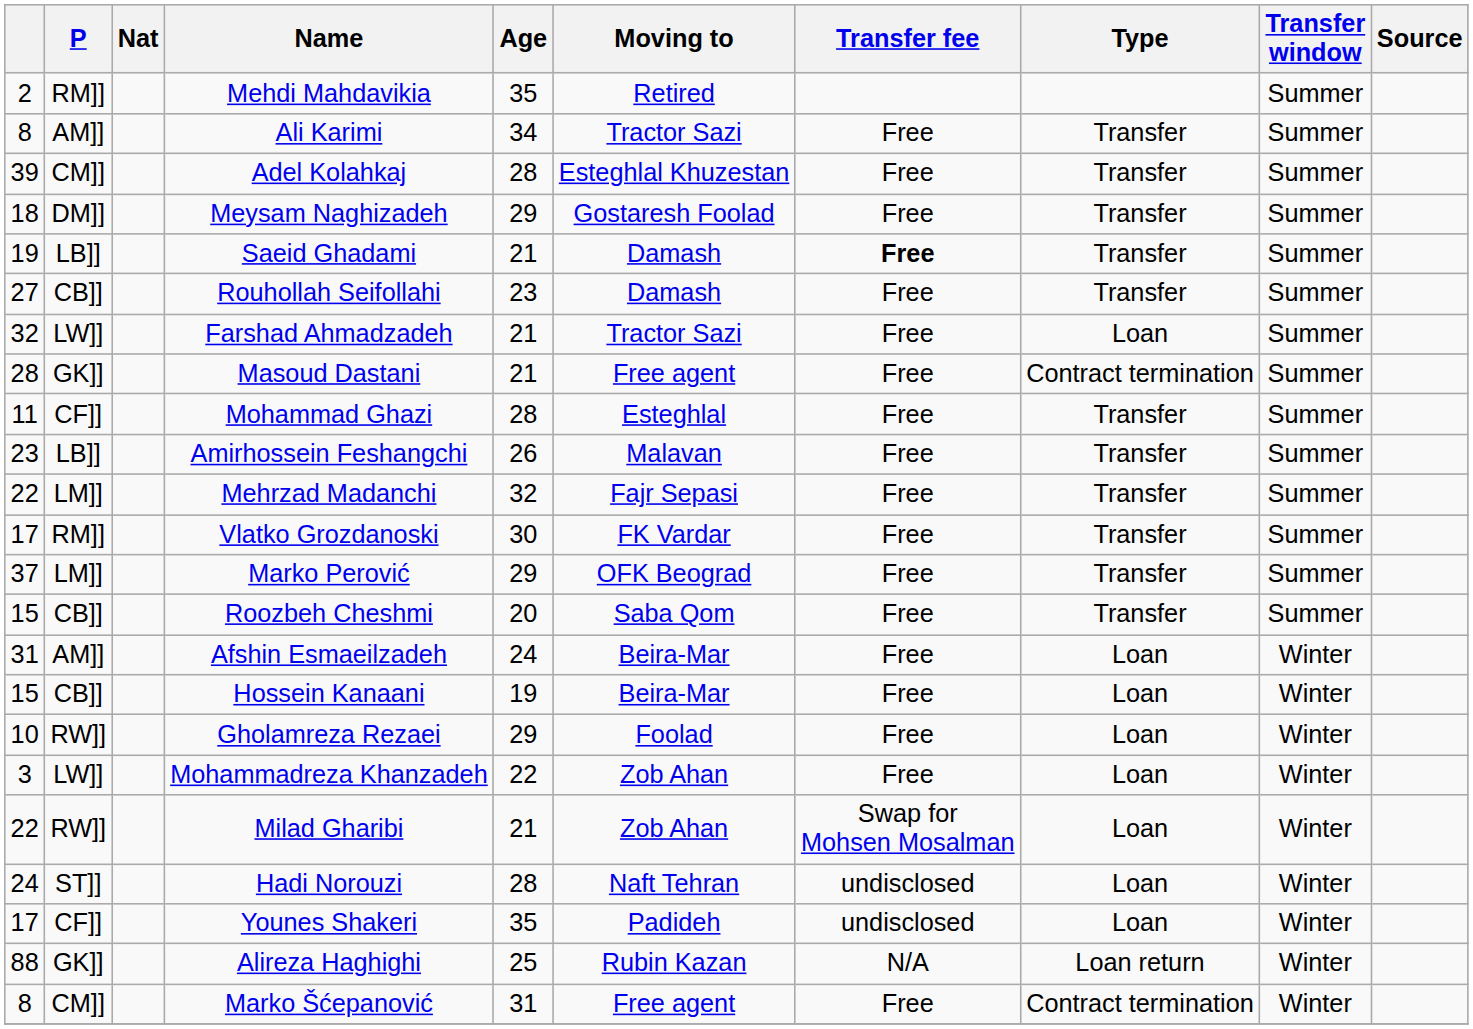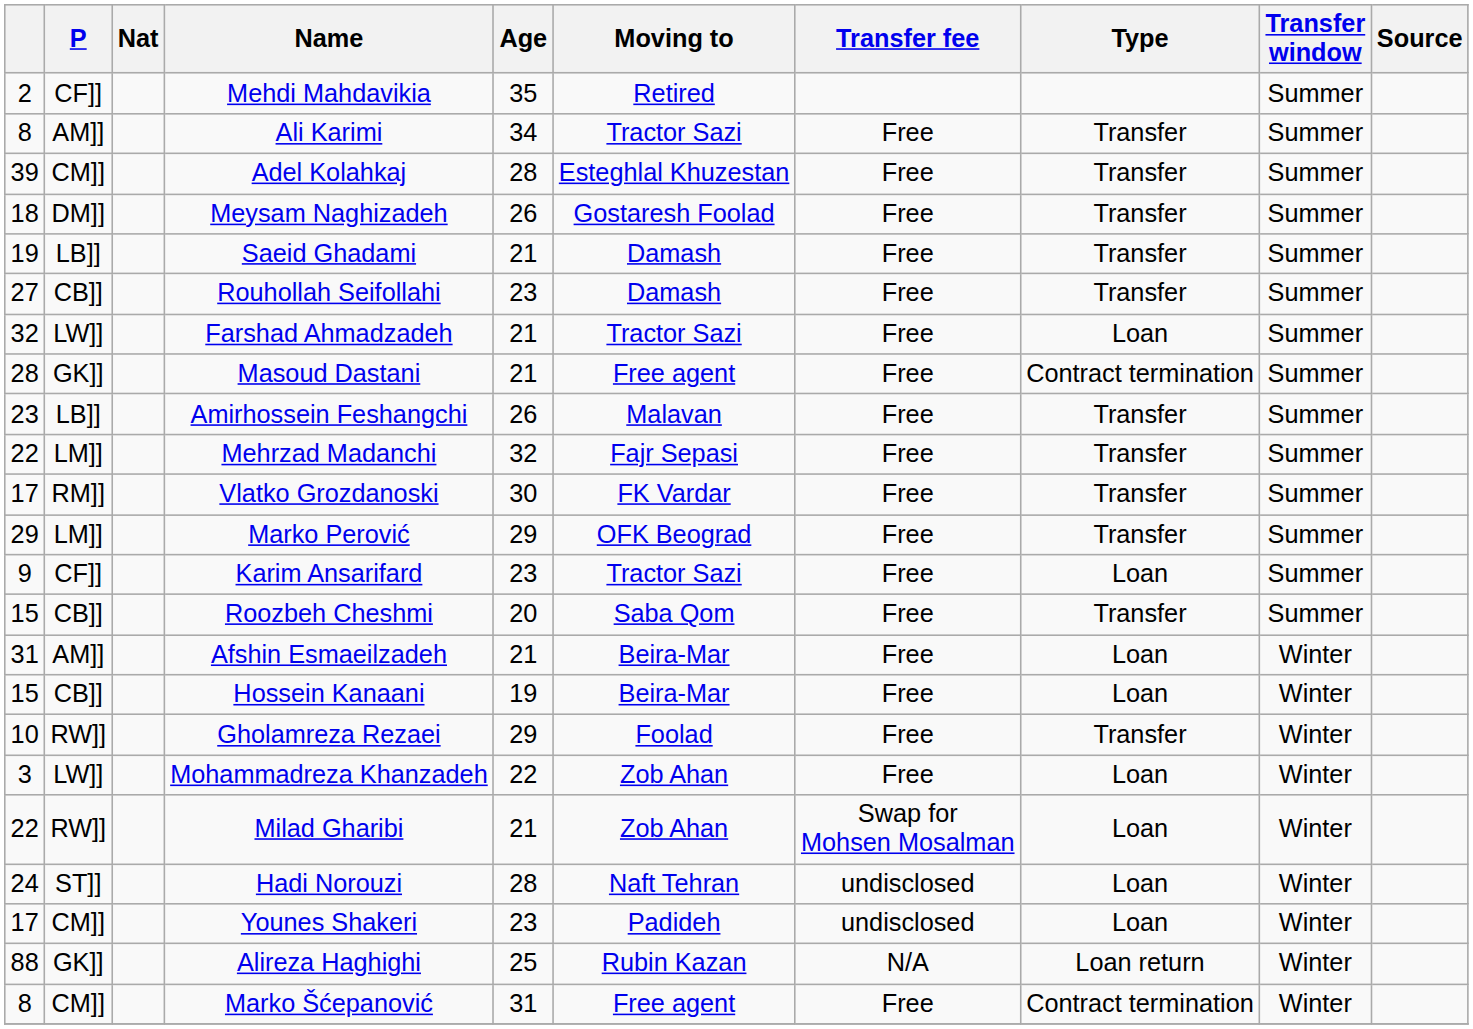Mehdi Mahdavikia | P: RM]] -> CF]]
Meysam Naghizadeh | Age: 29 -> 26
Saeid Ghadami | Transfer fee: bold -> normal
- row: 11 | CF]] | Mohammad Ghazi | 28 | Esteghlal | Free | Transfer | Summer
Marko Perović | column 1: 37 -> 29
+ row: 9 | CF]] | Karim Ansarifard | 23 | Tractor Sazi | Free | Loan | Summer
Afshin Esmaeilzadeh | Age: 24 -> 21
Gholamreza Rezaei | Type: Loan -> Transfer
Younes Shakeri | P: CF]] -> CM]]
Younes Shakeri | Age: 35 -> 23
